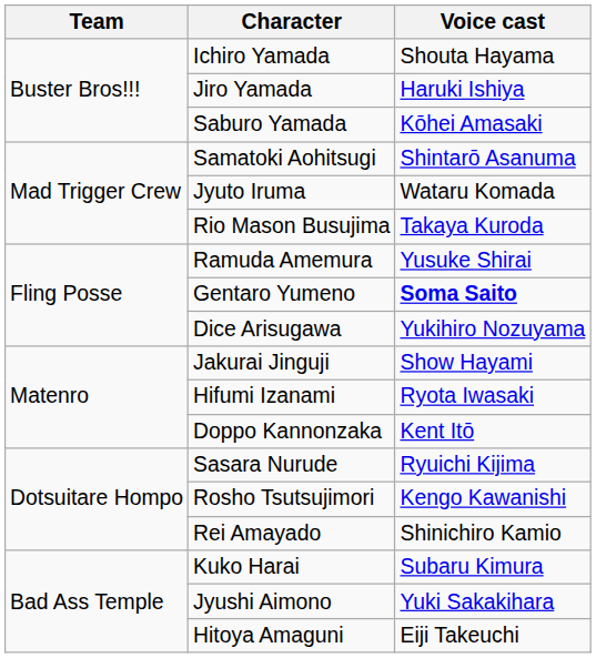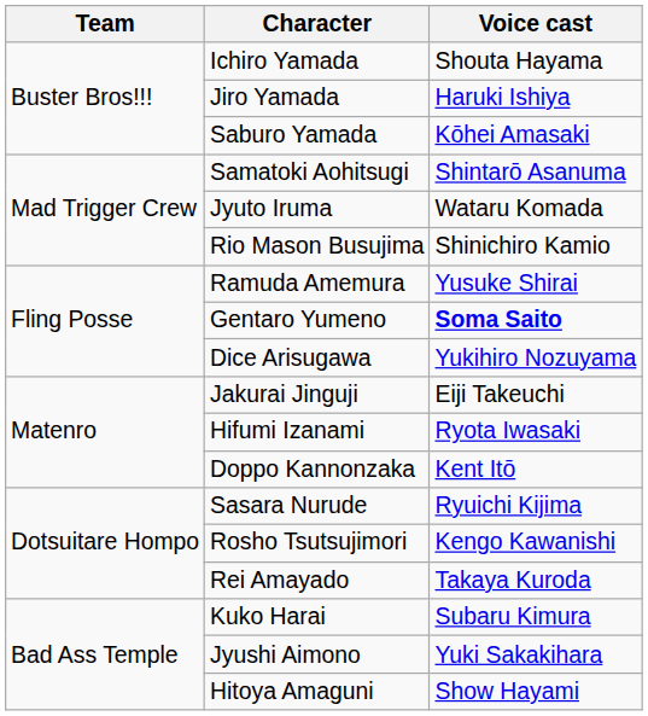Rio Mason Busujima | Voice cast: Takaya Kuroda -> Shinichiro Kamio
Jakurai Jinguji | Voice cast: Show Hayami -> Eiji Takeuchi
Rei Amayado | Voice cast: Shinichiro Kamio -> Takaya Kuroda
Hitoya Amaguni | Voice cast: Eiji Takeuchi -> Show Hayami
